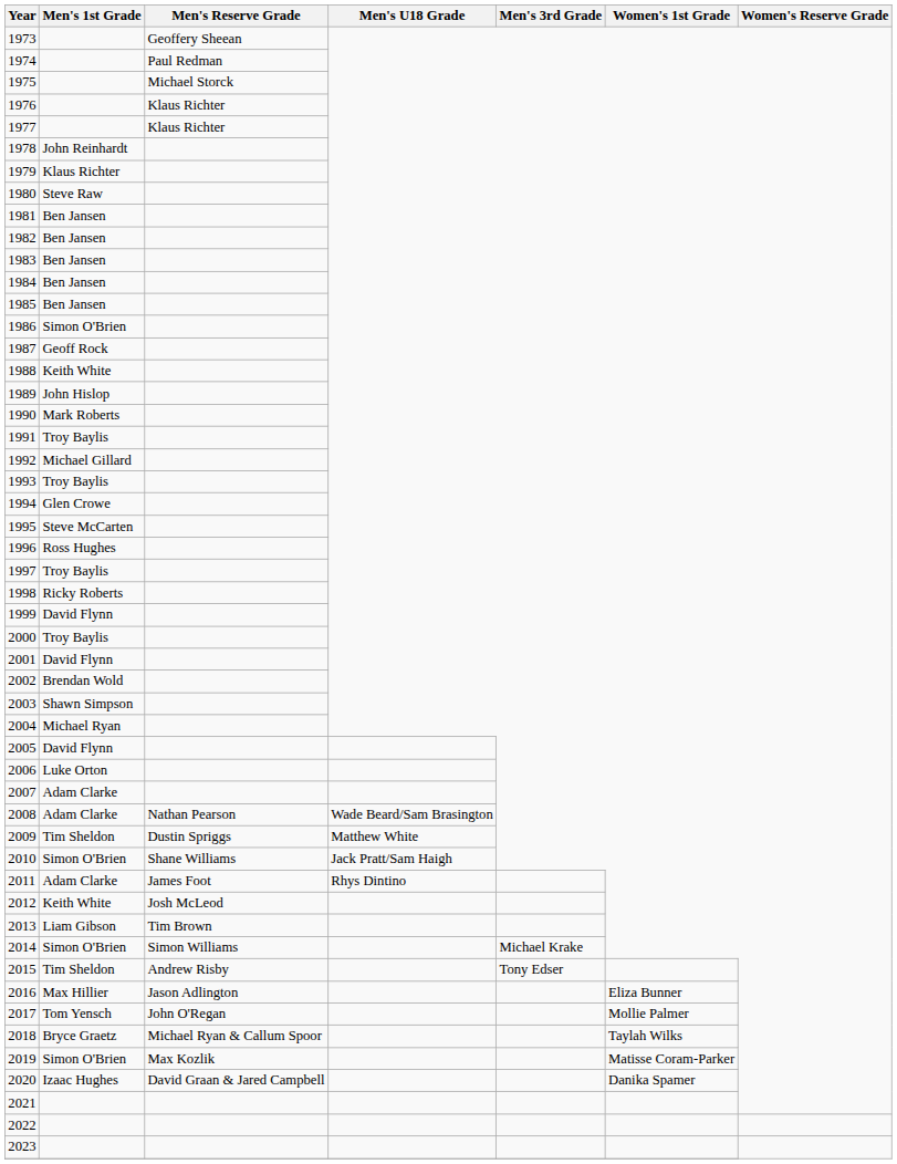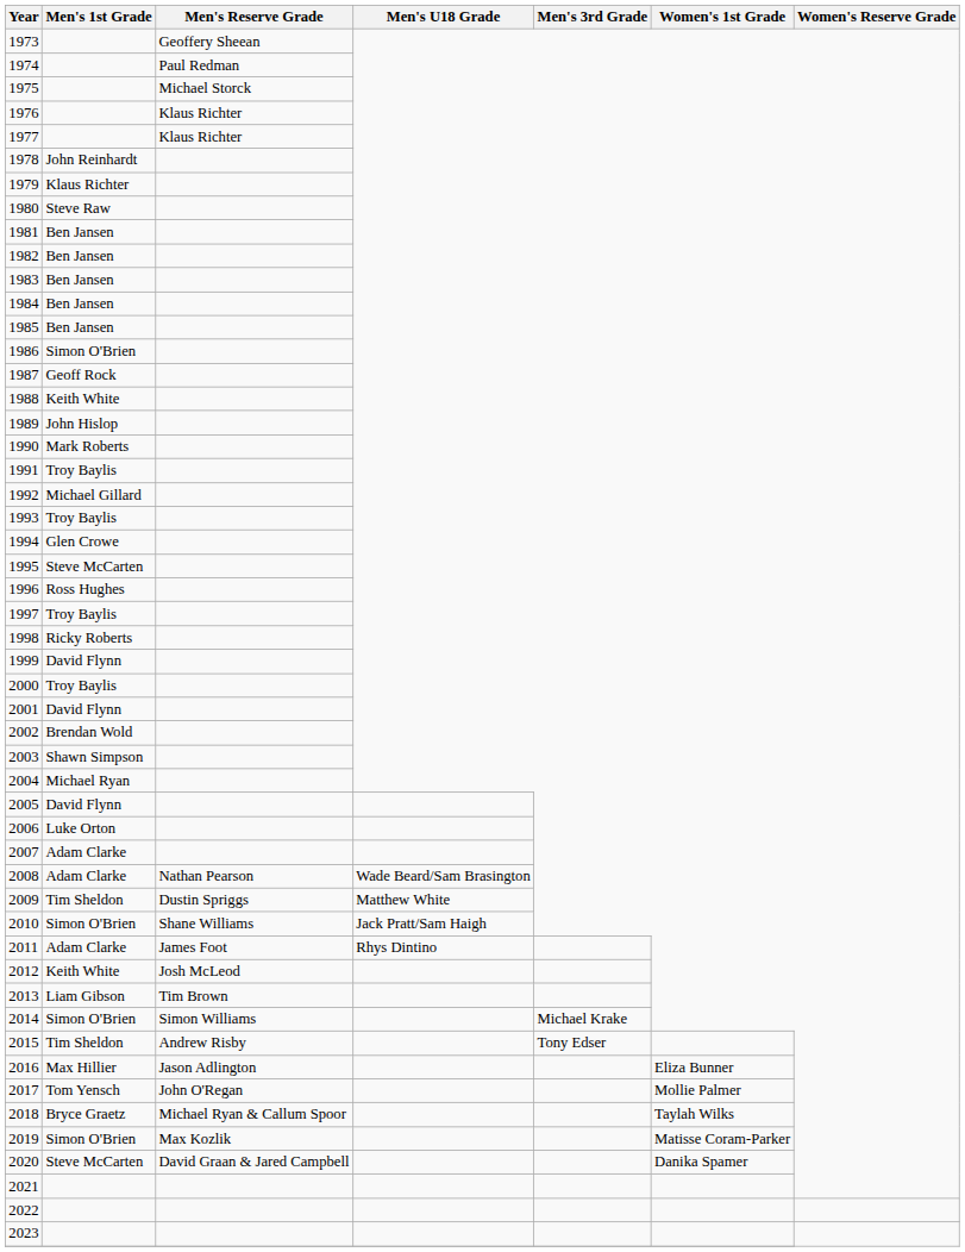2020 | Men's 1st Grade: Izaac Hughes -> Steve McCarten
